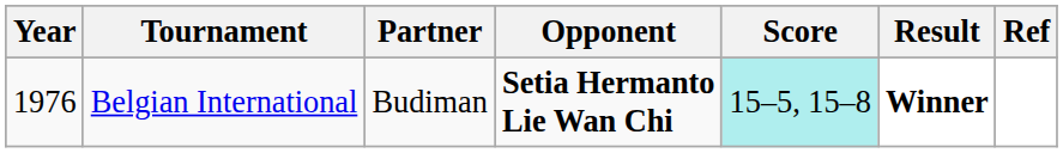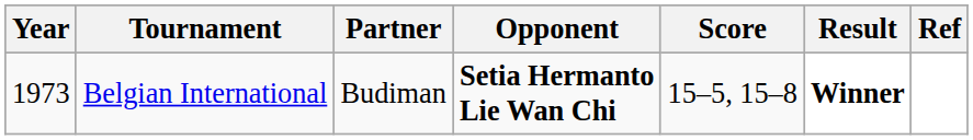Belgian International | Year: 1976 -> 1973
Belgian International | Score: paleturquoise background -> no background
